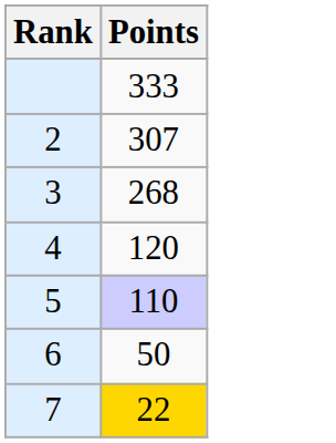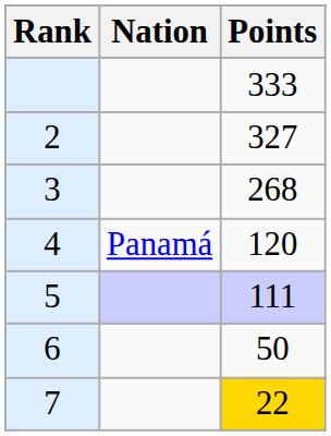+ column: Nation | Panamá
2 | Points: 307 -> 327
5 | Points: 110 -> 111
